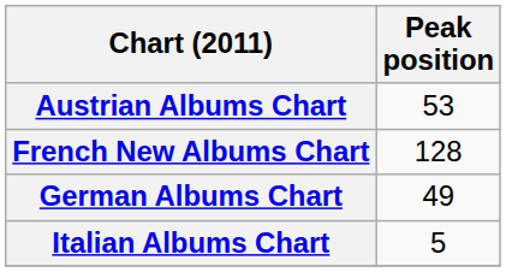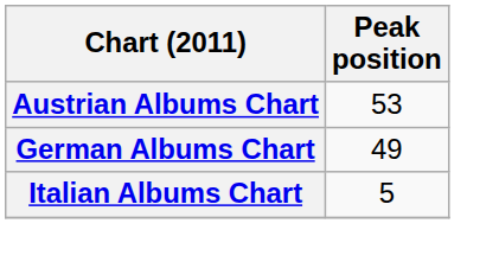- row: French New Albums Chart | 128
